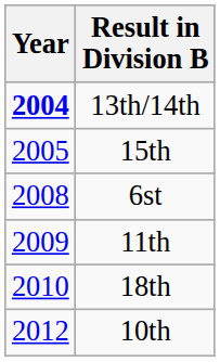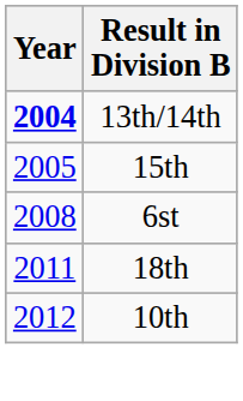- row: 2009 | 11th
18th | Year: 2010 -> 2011
